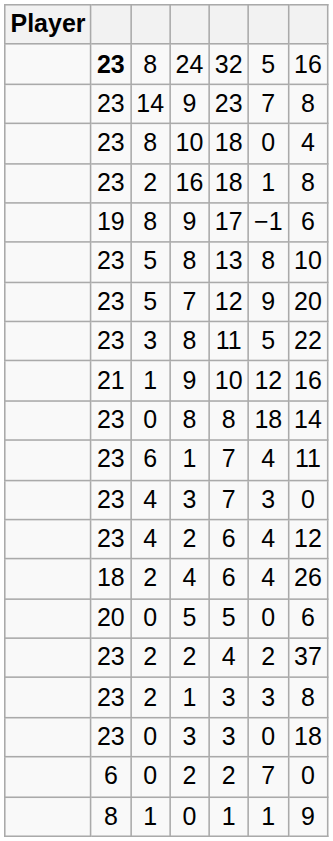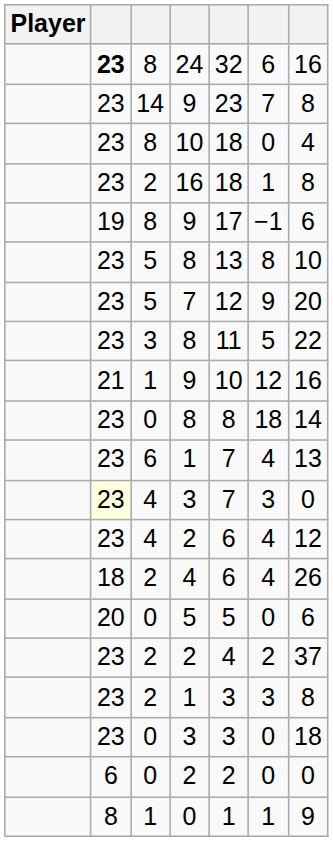24 | column 6: 5 -> 6
6 / 1 | column 7: 11 -> 13
4 / 3 | column 2: no background -> lightyellow background
0 / 2 | column 6: 7 -> 0
